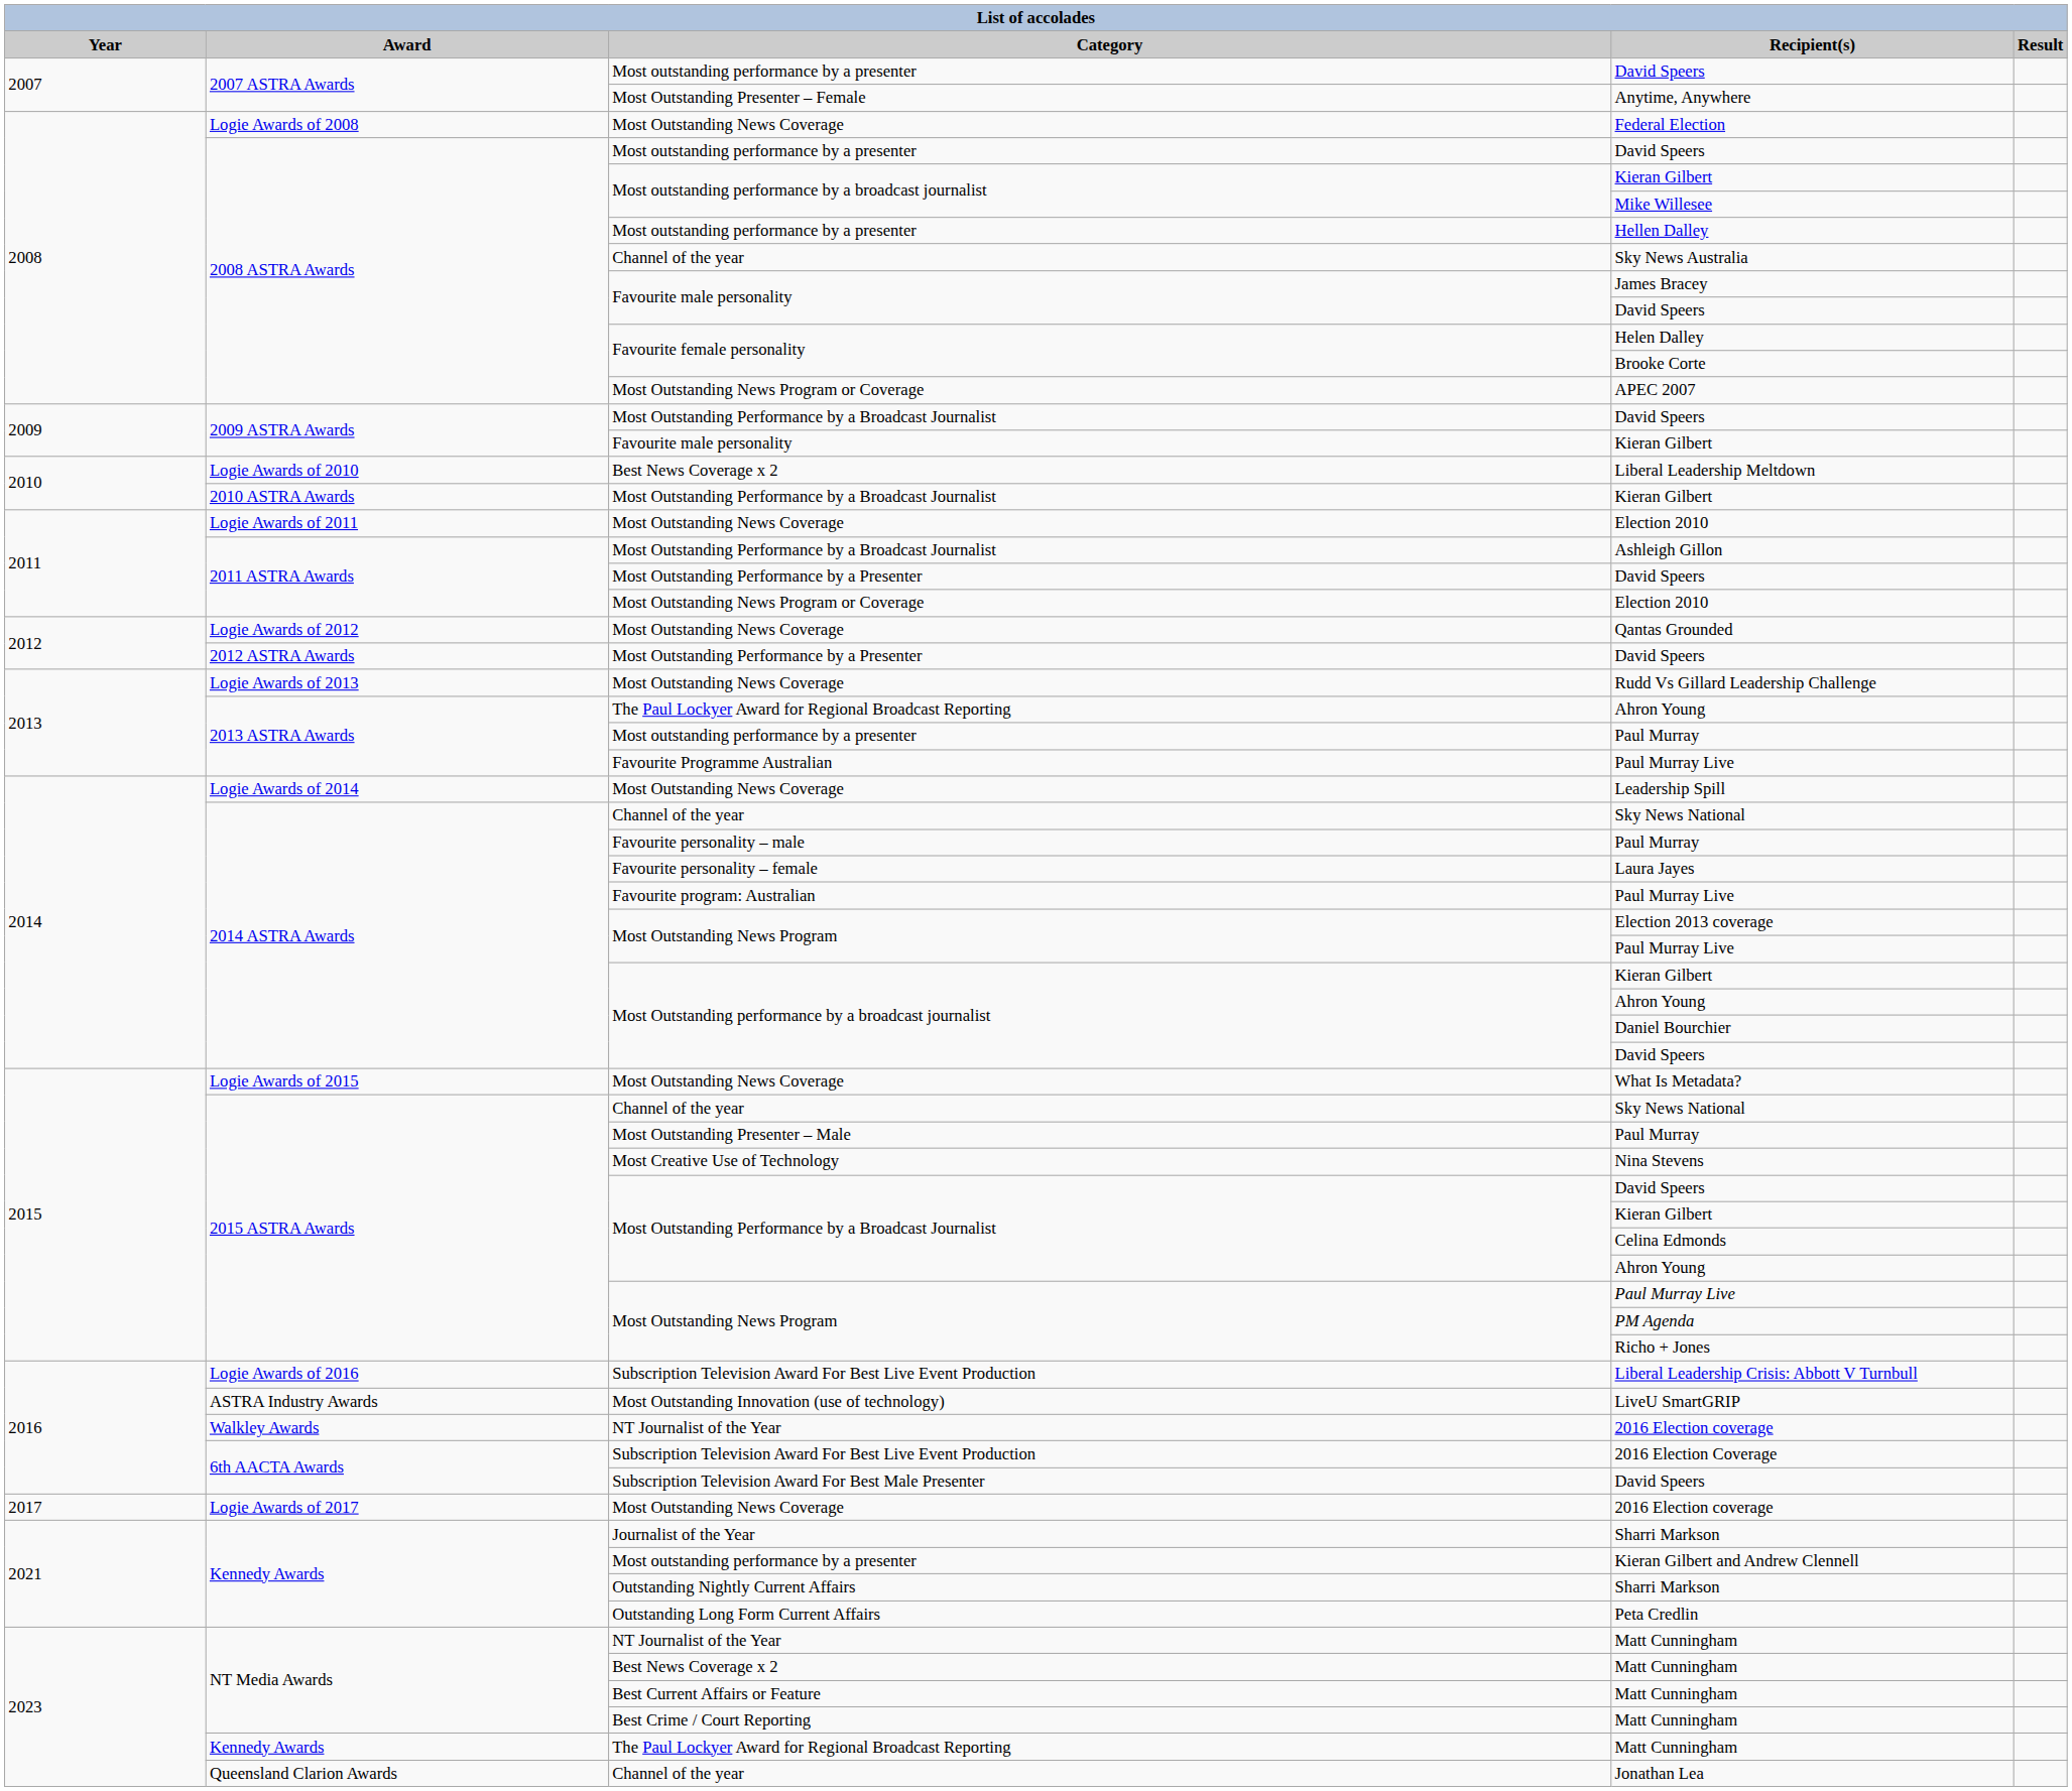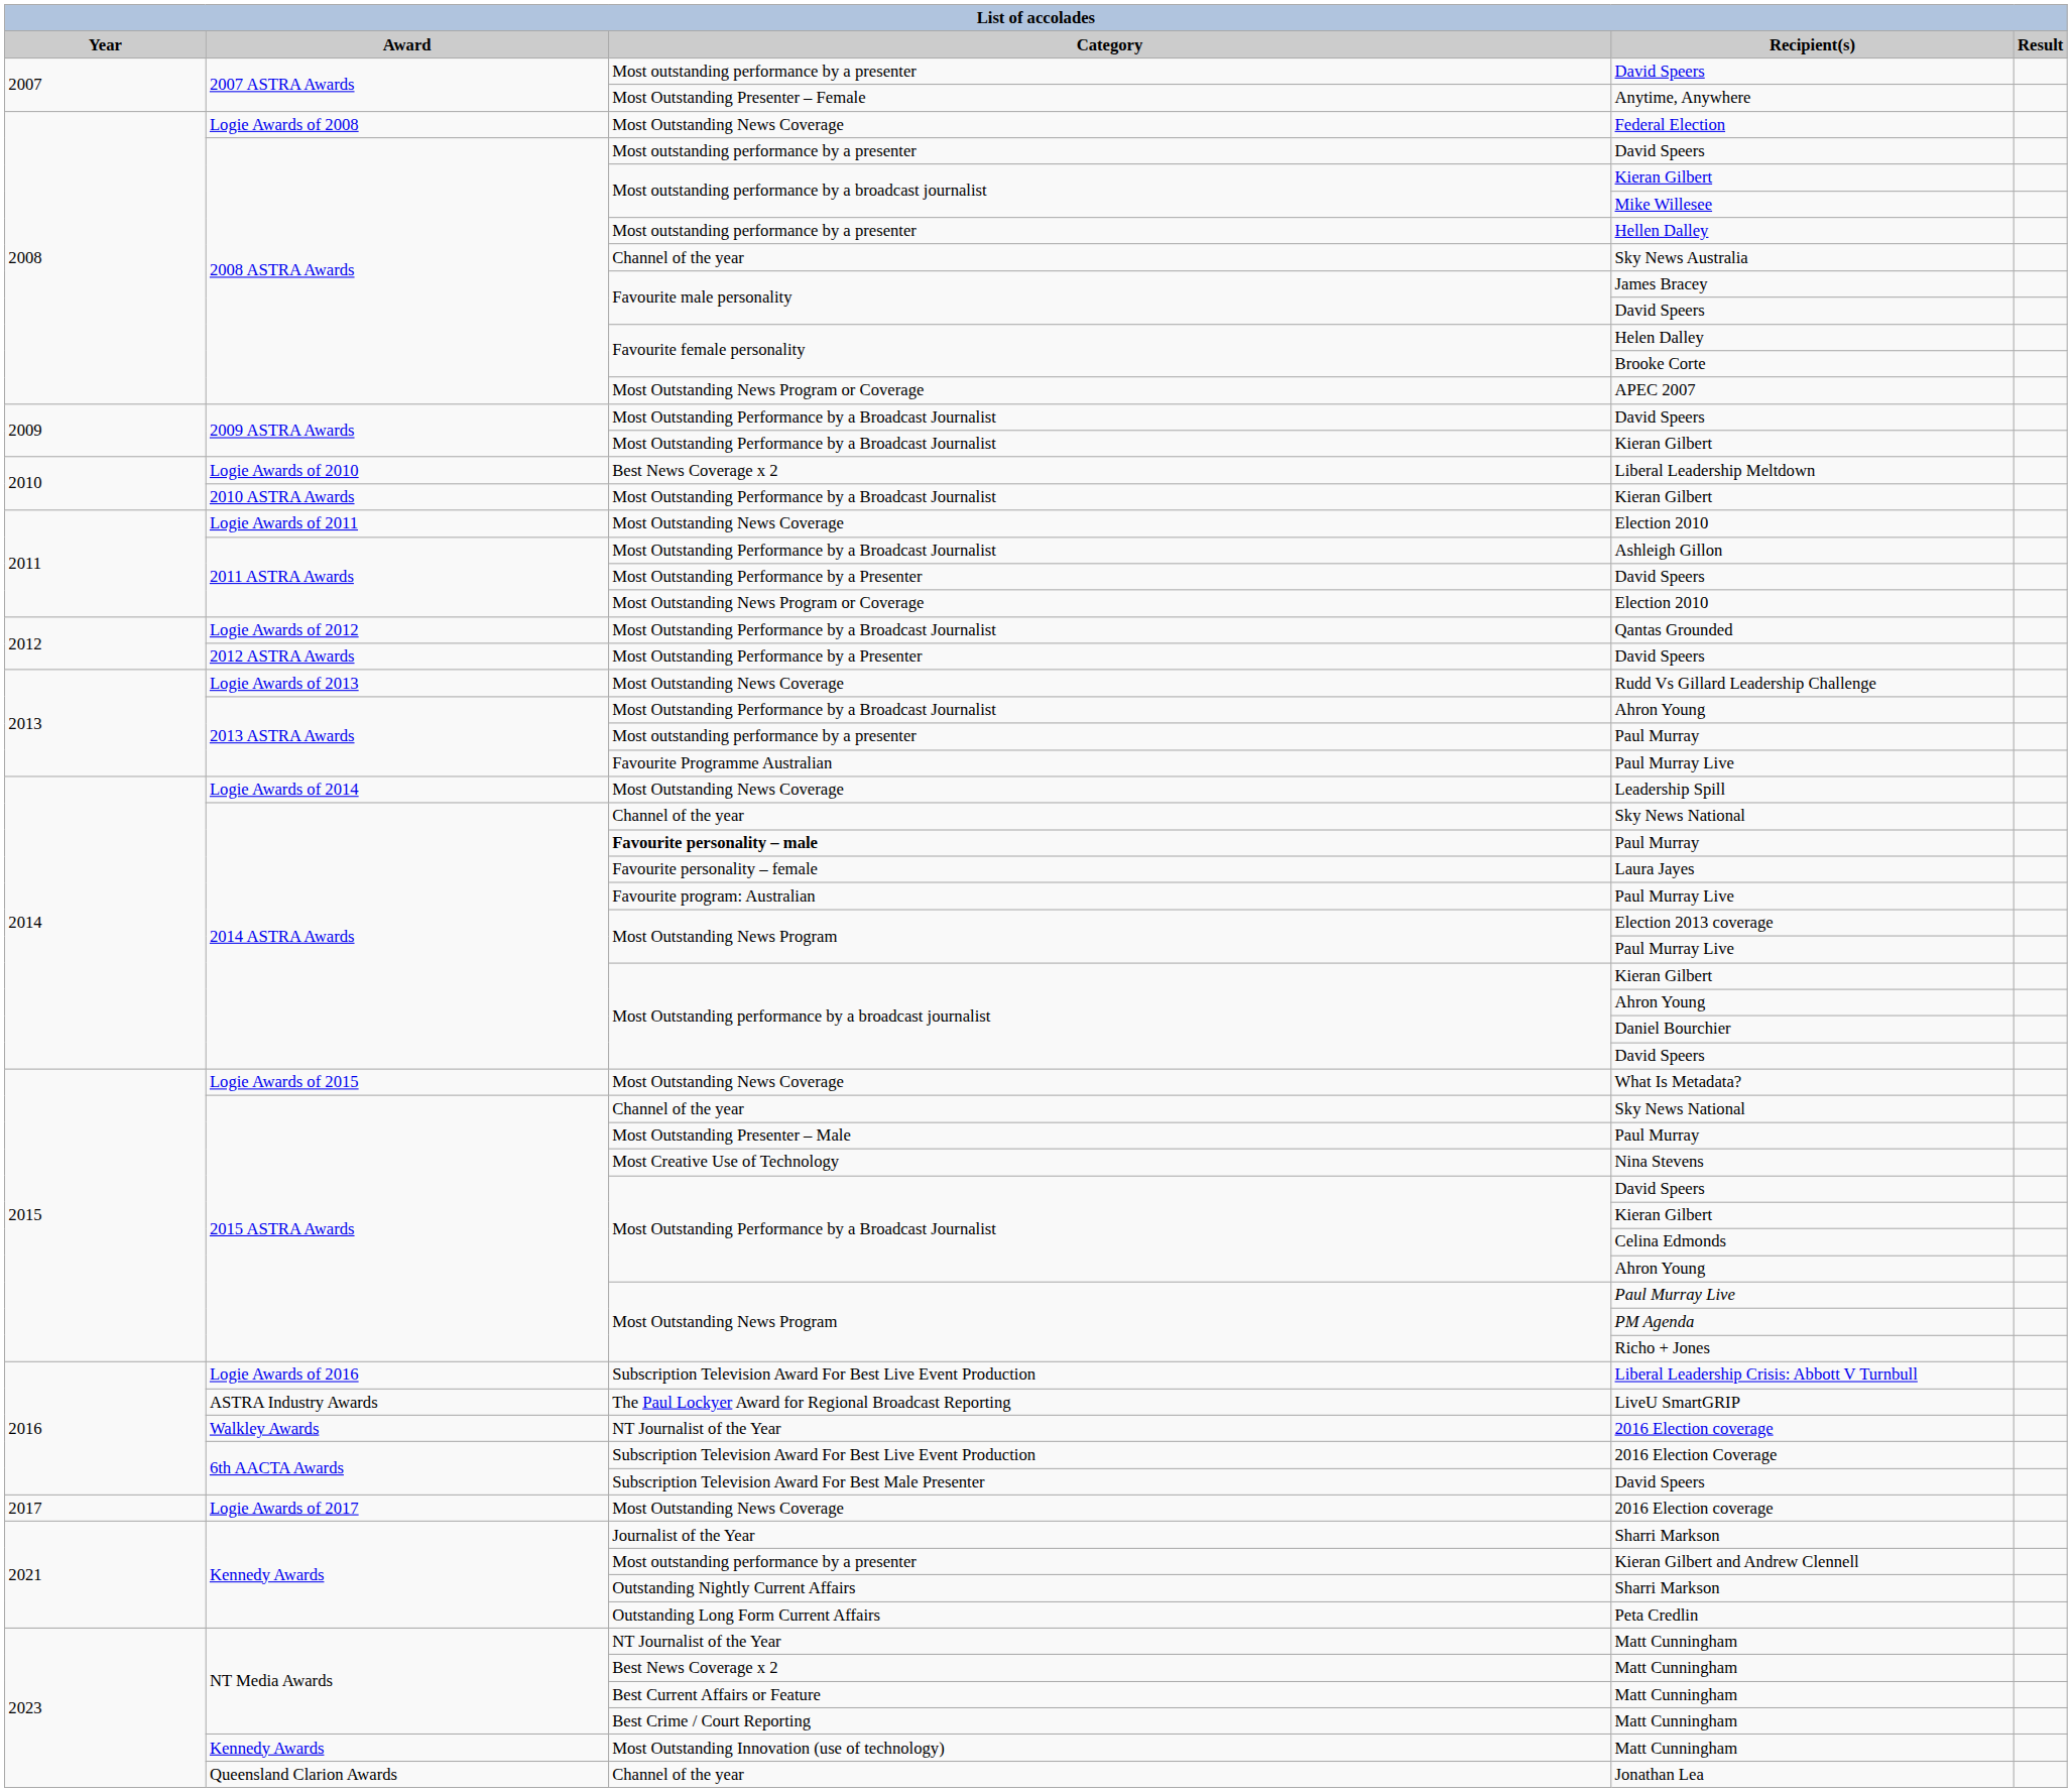2009 ASTRA Awards / Kieran Gilbert | Category: Favourite male personality -> Most Outstanding Performance by a Broadcast Journalist
Qantas Grounded | Category: Most Outstanding News Coverage -> Most Outstanding Performance by a Broadcast Journalist
2013 ASTRA Awards / Ahron Young | Category: The Paul Lockyer Award for Regional Broadcast Reporting -> Most Outstanding Performance by a Broadcast Journalist
2014 ASTRA Awards / Paul Murray | Category: normal -> bold
LiveU SmartGRIP | Category: Most Outstanding Innovation (use of technology) -> The Paul Lockyer Award for Regional Broadcast Reporting
Kennedy Awards / Matt Cunningham | Category: The Paul Lockyer Award for Regional Broadcast Reporting -> Most Outstanding Innovation (use of technology)
